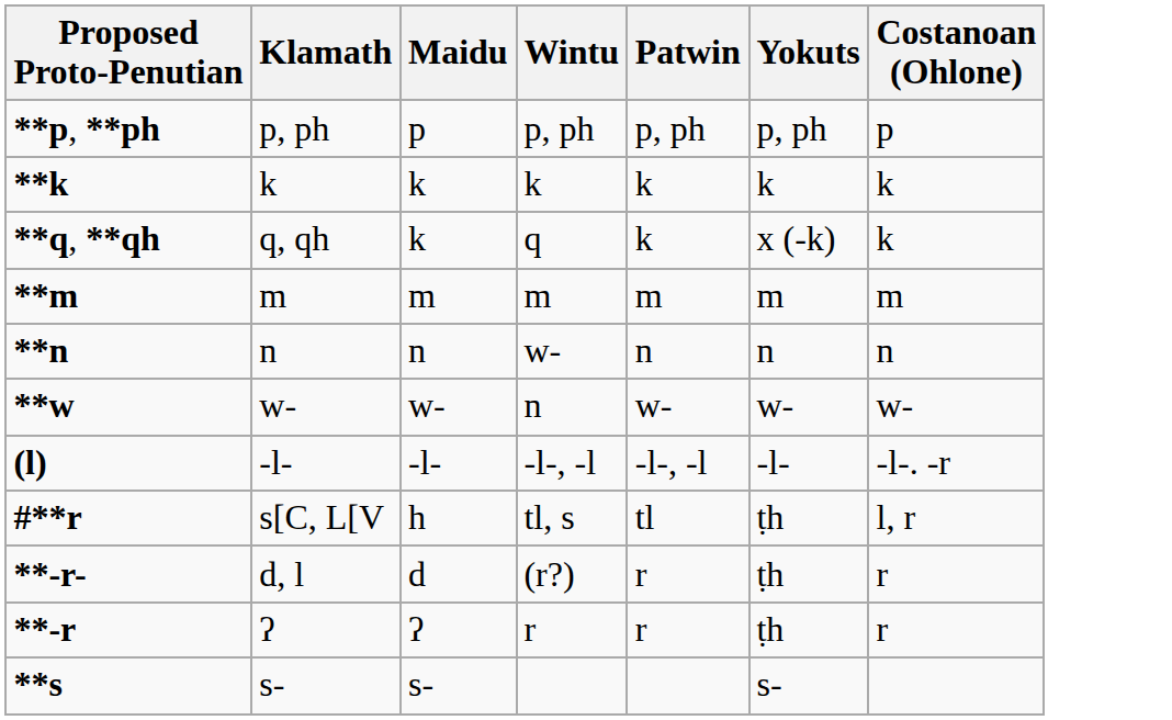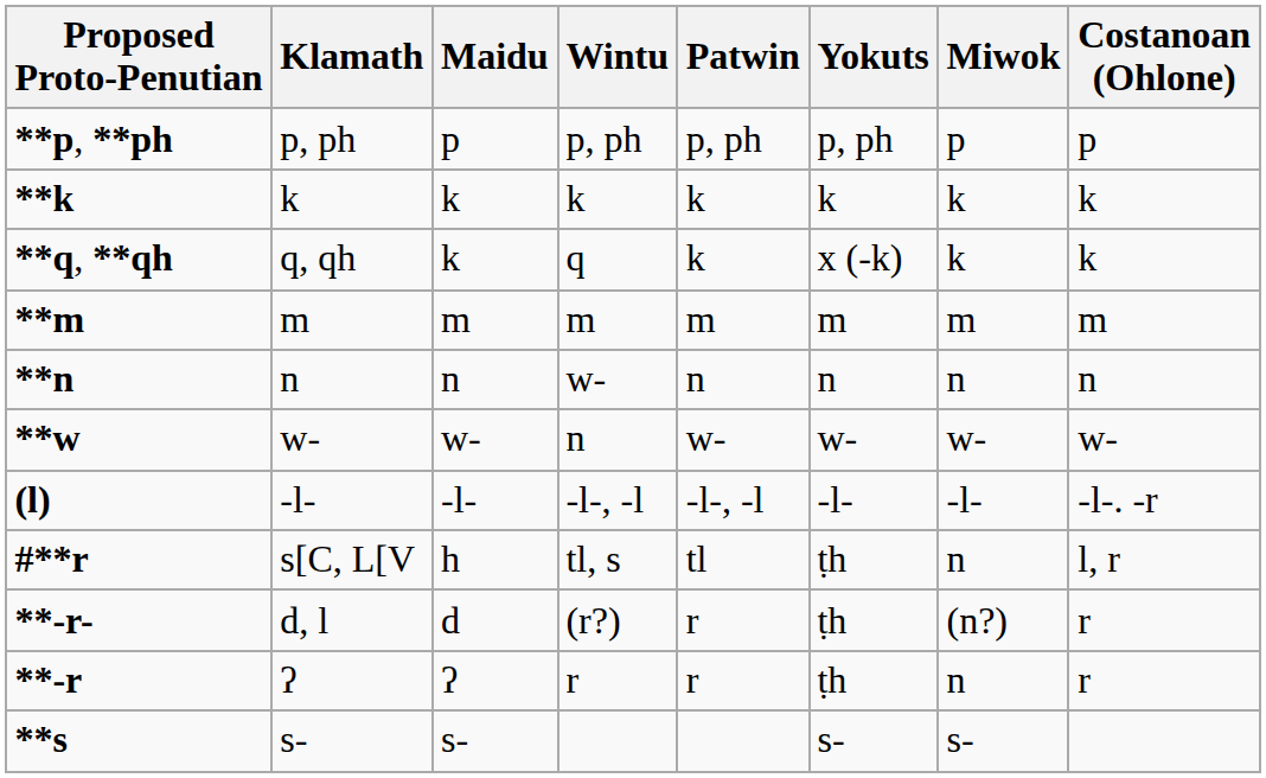+ column: Miwok | p | k | k | m | n | w- | -l- | n | (n?) | n | s-
